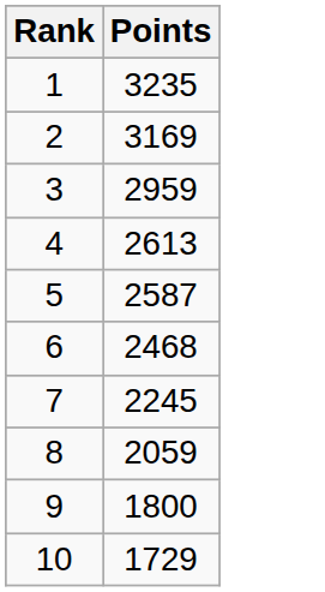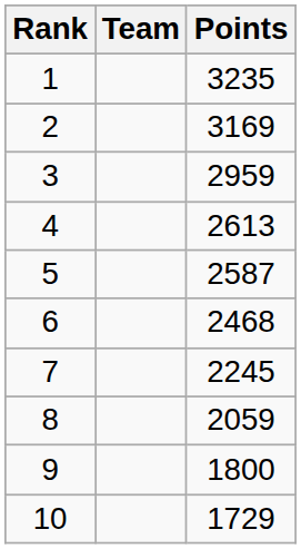+ column: Team
